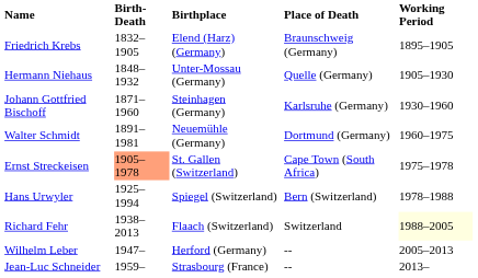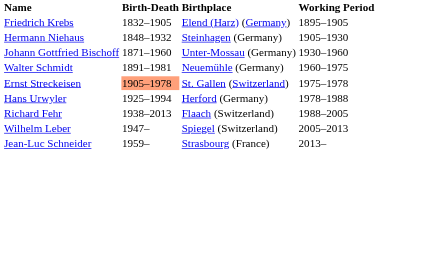- column: Place of Death | Braunschweig (Germany) | Quelle (Germany) | Karlsruhe (Germany) | Dortmund (Germany) | Cape Town (South Africa) | Bern (Switzerland) | Switzerland | -- | --
Hermann Niehaus | Birthplace: Unter-Mossau (Germany) -> Steinhagen (Germany)
Johann Gottfried Bischoff | Birthplace: Steinhagen (Germany) -> Unter-Mossau (Germany)
Hans Urwyler | Birthplace: Spiegel (Switzerland) -> Herford (Germany)
Richard Fehr | Working Period: lightyellow background -> no background
Wilhelm Leber | Birthplace: Herford (Germany) -> Spiegel (Switzerland)
